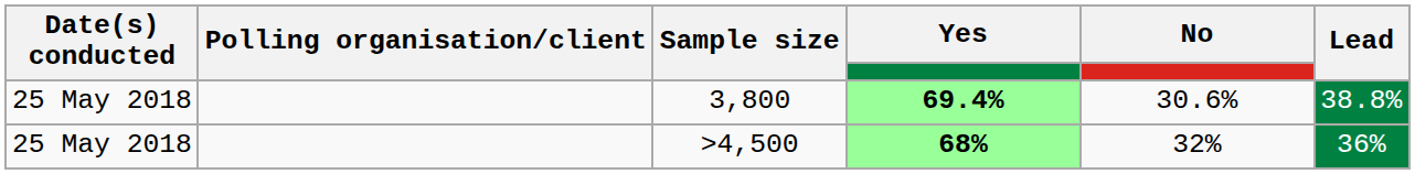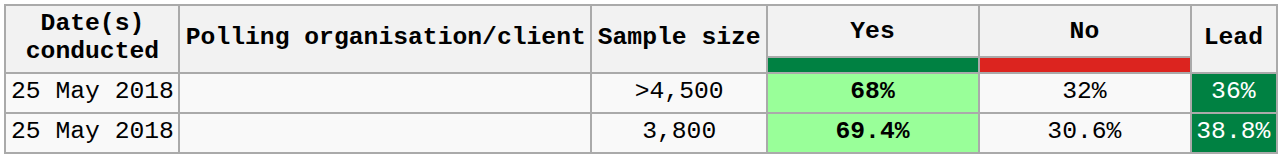rows swapped: 3,800 <-> >4,500
